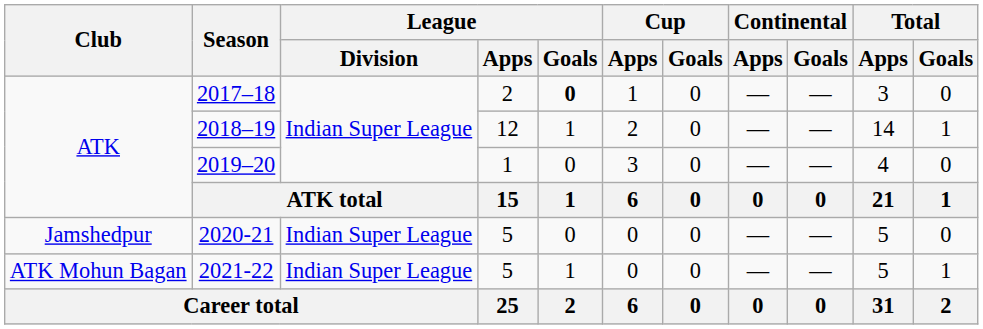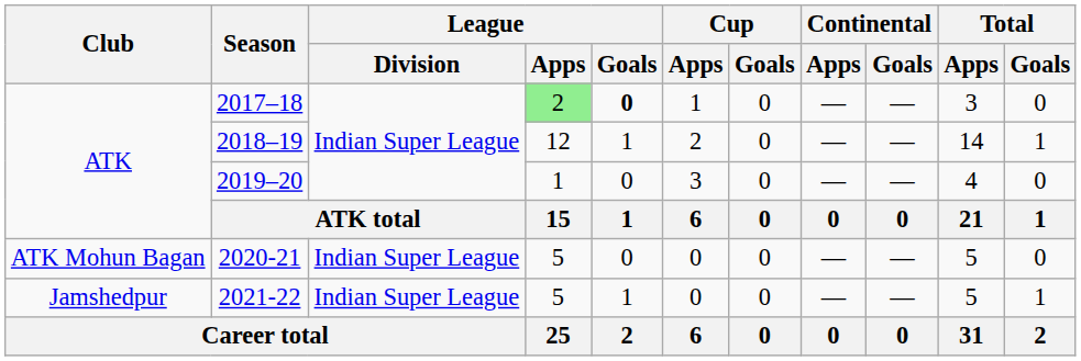2017–18 | League / Apps: no background -> lightgreen background
2020-21 | Club: Jamshedpur -> ATK Mohun Bagan
2021-22 | Club: ATK Mohun Bagan -> Jamshedpur
